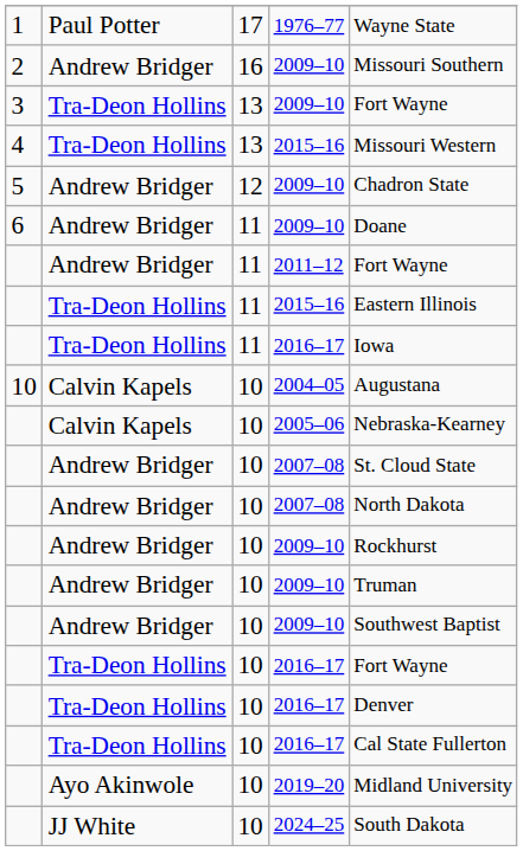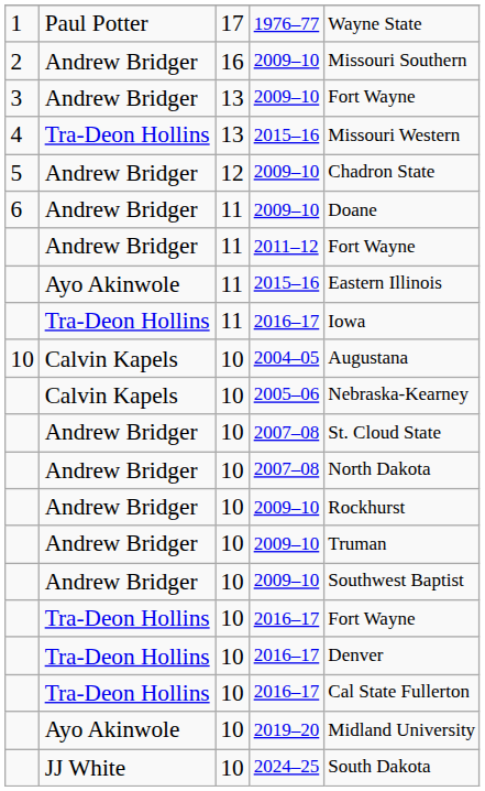13 / 2009–10 | column 2: Tra-Deon Hollins -> Andrew Bridger
11 / 2015–16 | column 2: Tra-Deon Hollins -> Ayo Akinwole
